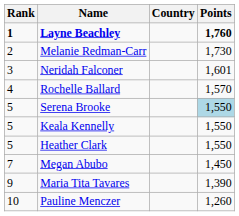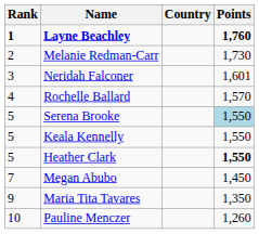Heather Clark | Points: normal -> bold
Maria Tita Tavares | Points: 1,390 -> 1,350
